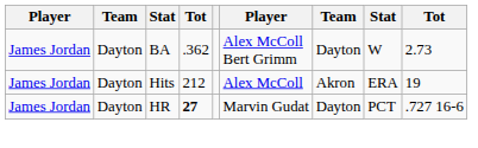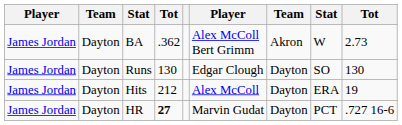BA | column 7: Dayton -> Akron
+ row: James Jordan | Dayton | Runs | 130 | Edgar Clough | Dayton | SO | 130
Hits | column 7: Akron -> Dayton
